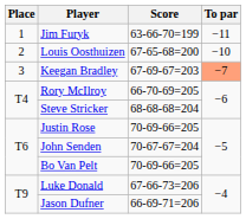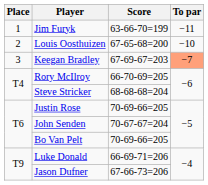Luke Donald | Score: 67-66-73=206 -> 66-69-71=206
Jason Dufner | Score: 66-69-71=206 -> 67-66-73=206
